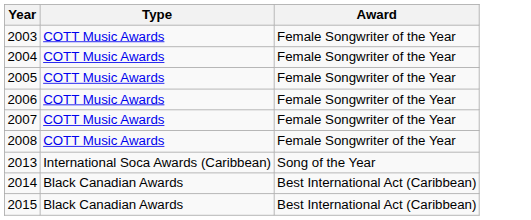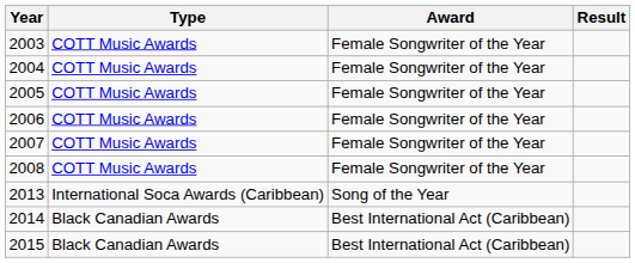+ column: Result
